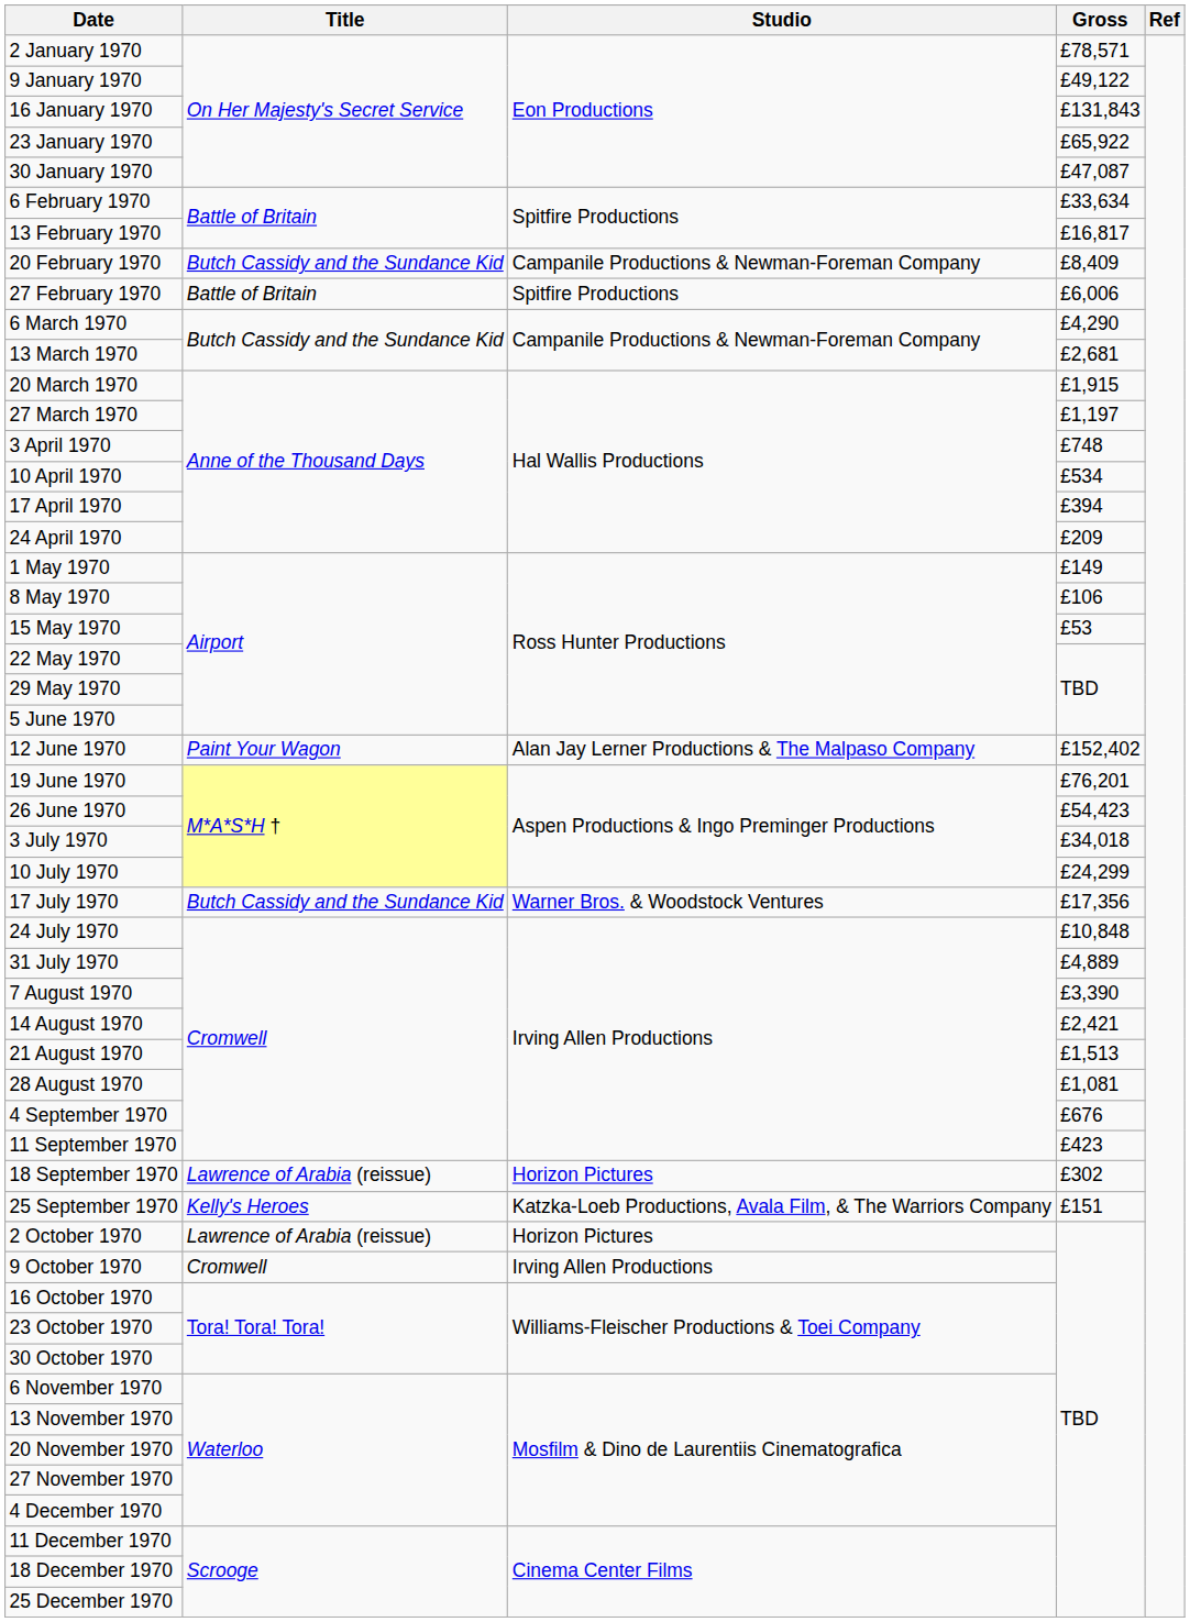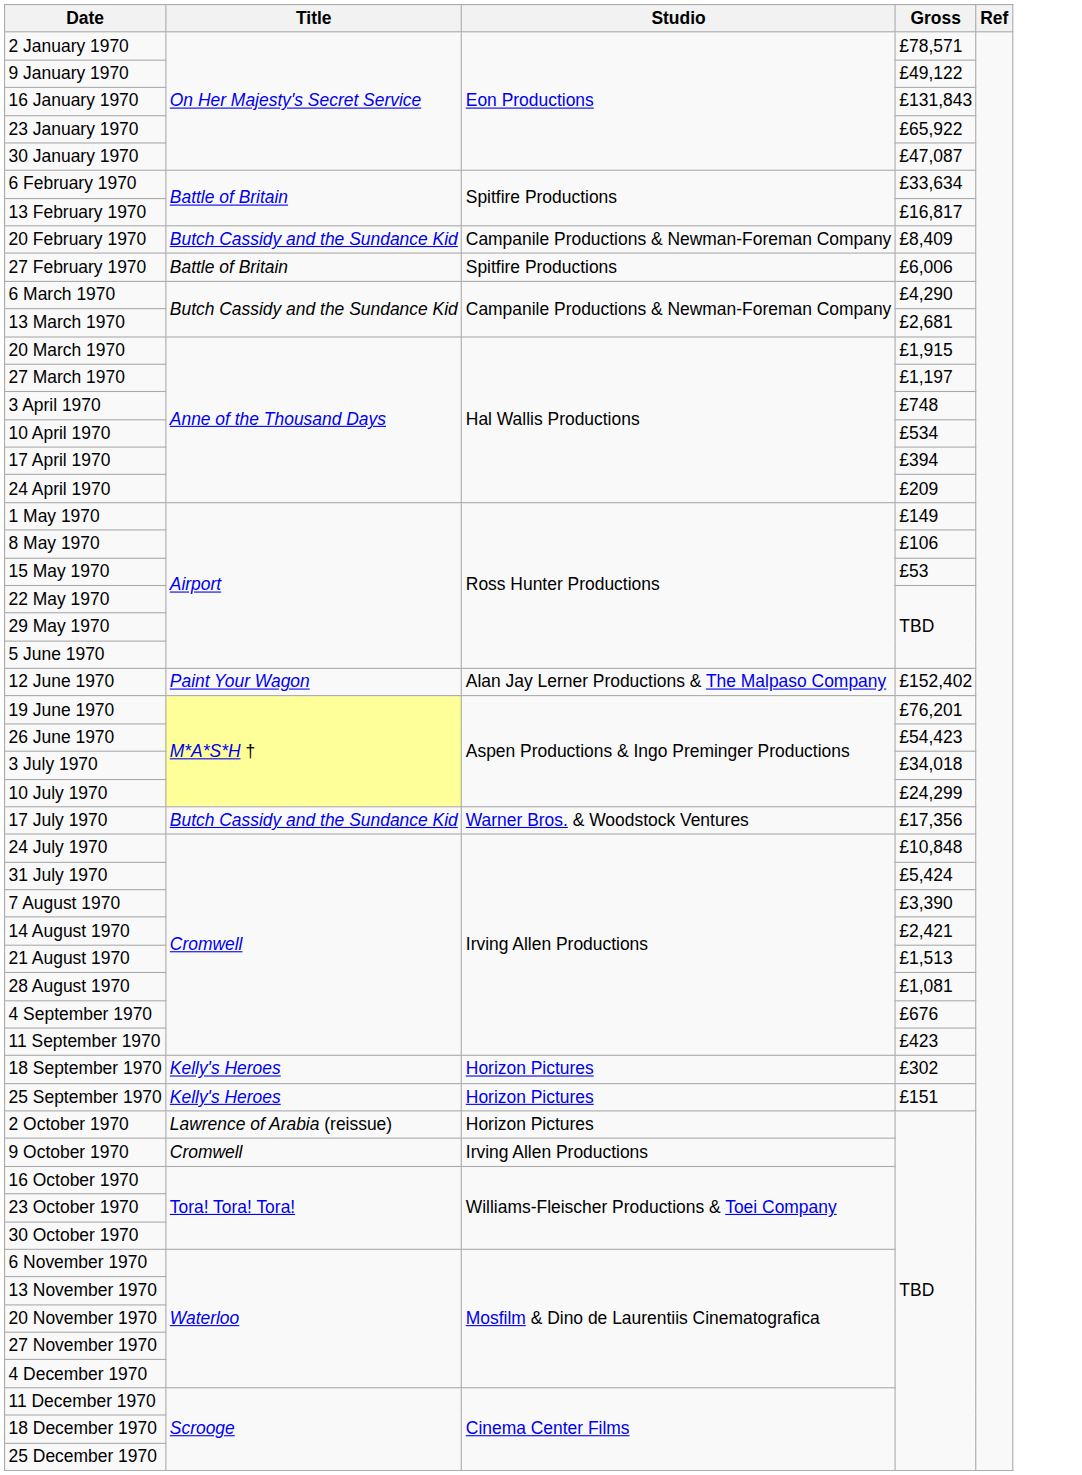31 July 1970 | Gross: £4,889 -> £5,424
18 September 1970 | Title: Lawrence of Arabia (reissue) -> Kelly's Heroes
25 September 1970 | Studio: Katzka-Loeb Productions, Avala Film, & The Warriors Company -> Horizon Pictures
